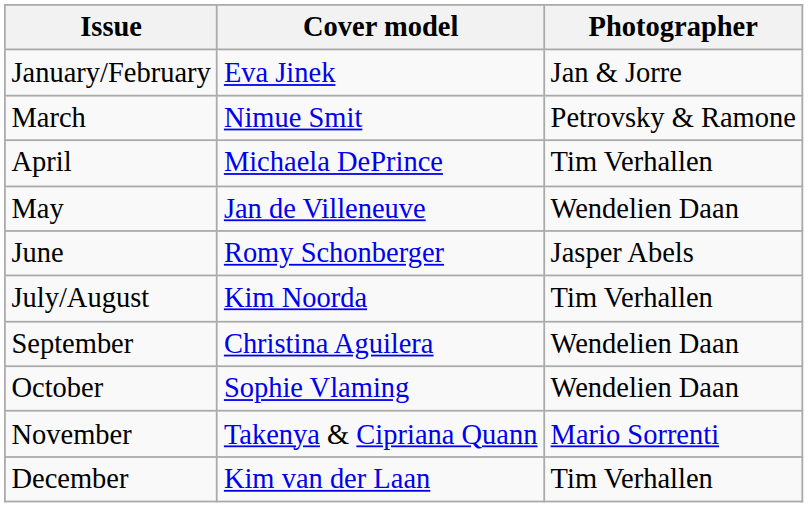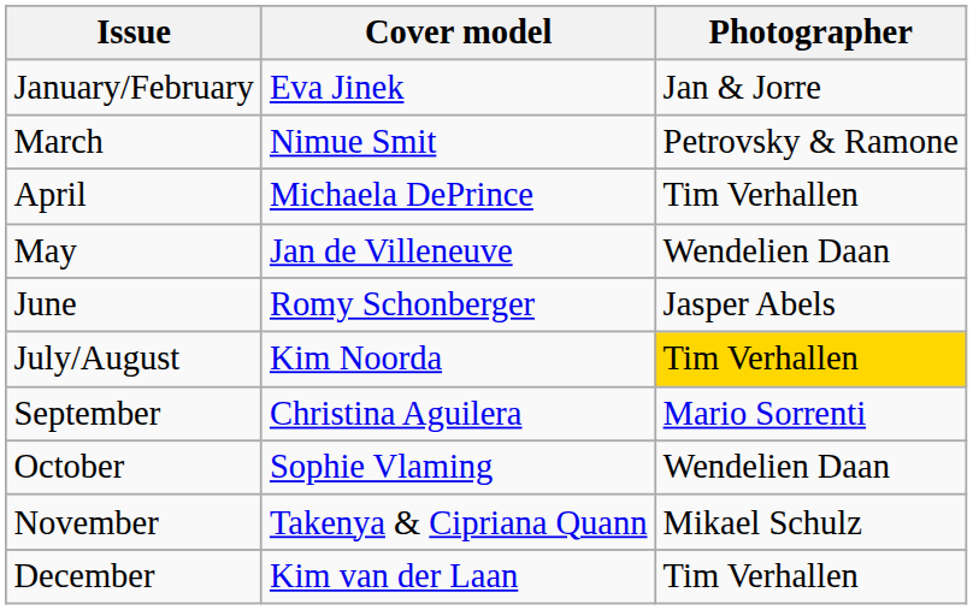July/August | Photographer: no background -> gold background
September | Photographer: Wendelien Daan -> Mario Sorrenti
November | Photographer: Mario Sorrenti -> Mikael Schulz
